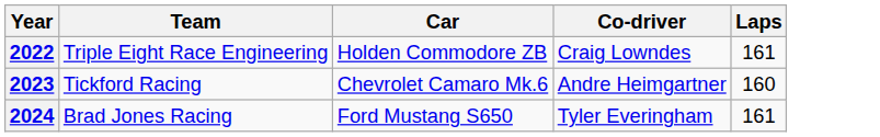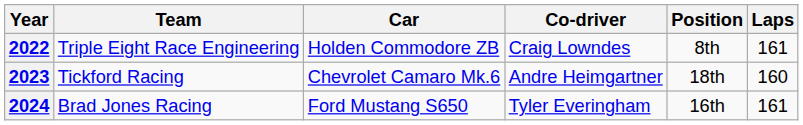+ column: Position | 8th | 18th | 16th
